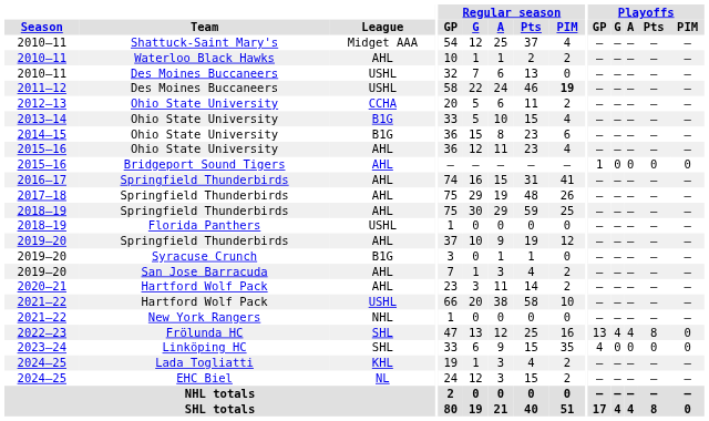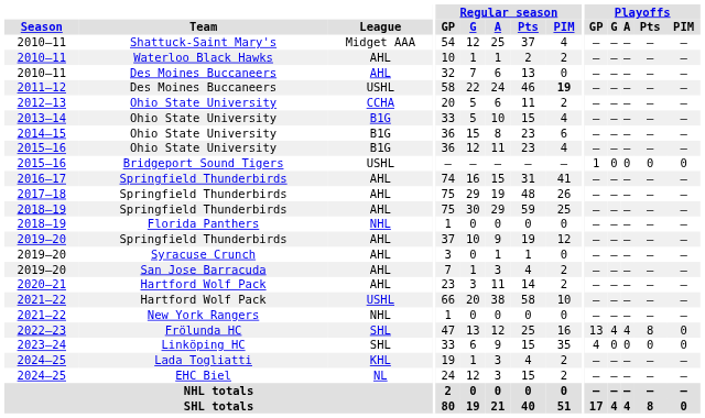2010–11 / Des Moines Buccaneers | League: USHL -> AHL
2015–16 / Ohio State University | League: AHL -> B1G
2015–16 / Bridgeport Sound Tigers | League: AHL -> USHL
2018–19 / Florida Panthers | League: USHL -> NHL
2019–20 / Syracuse Crunch | League: B1G -> AHL
